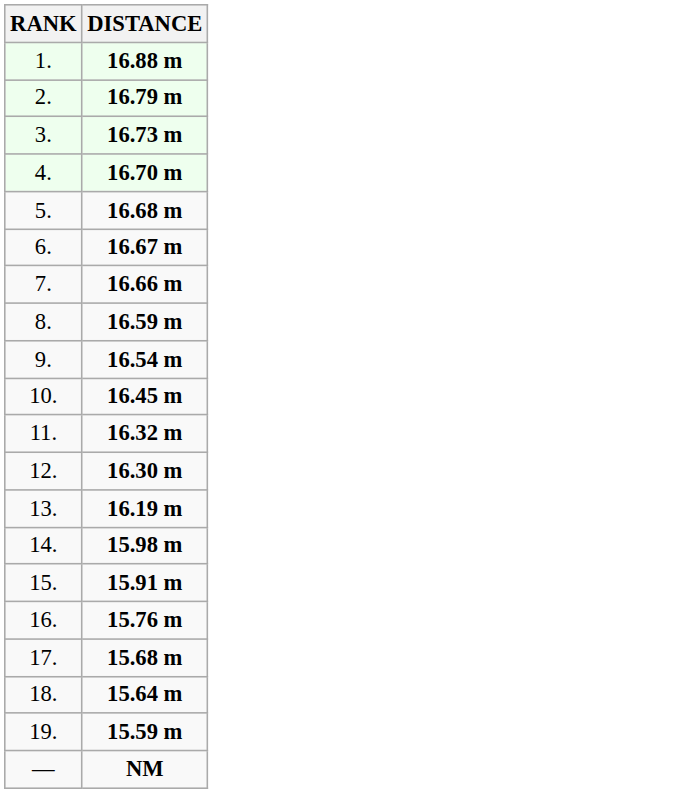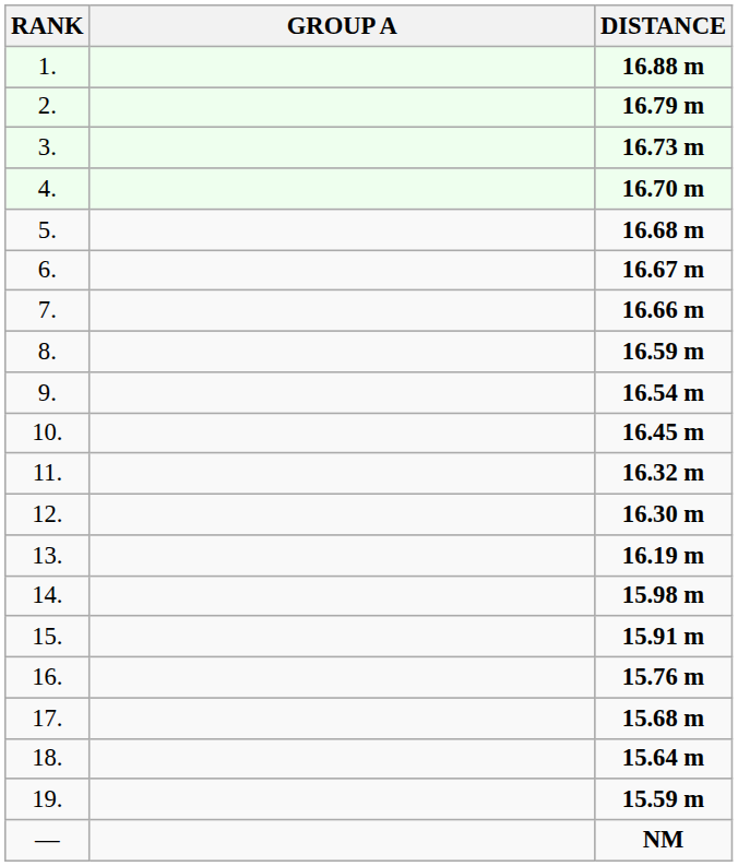+ column: GROUP A
